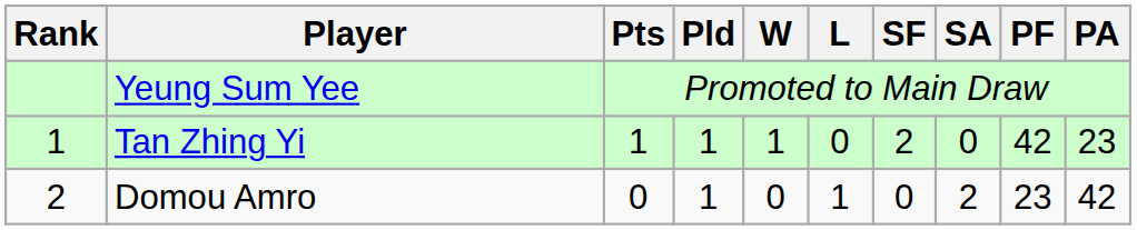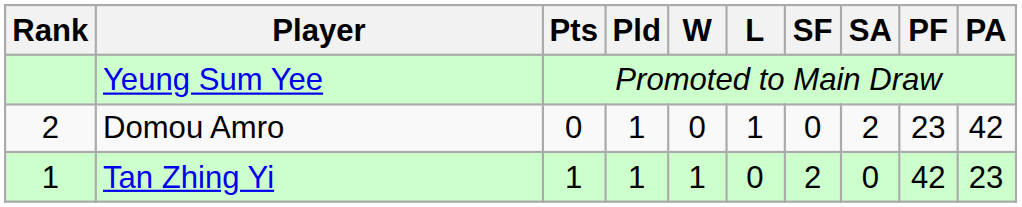rows swapped: Tan Zhing Yi <-> Domou Amro
